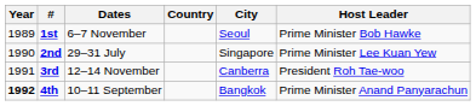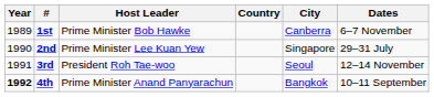columns swapped: Dates <-> Host Leader
1st | City: Seoul -> Canberra
3rd | City: Canberra -> Seoul
